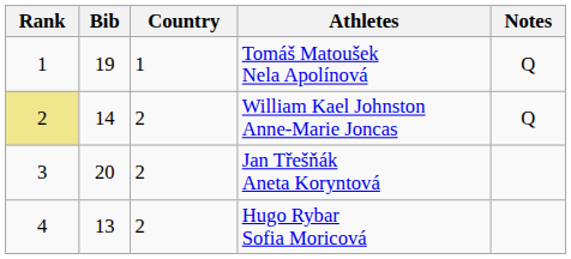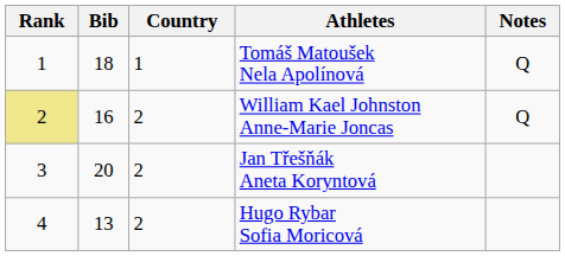Tomáš Matoušek Nela Apolínová | Bib: 19 -> 18
William Kael Johnston Anne-Marie Joncas | Bib: 14 -> 16
